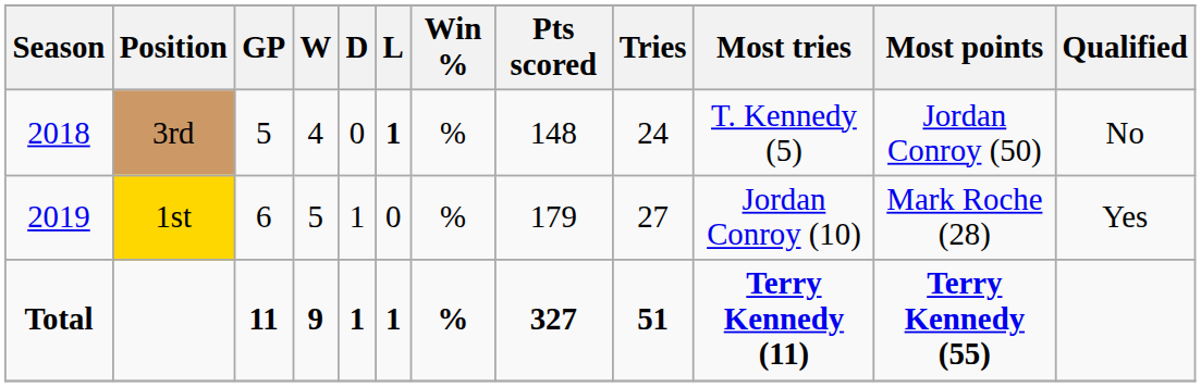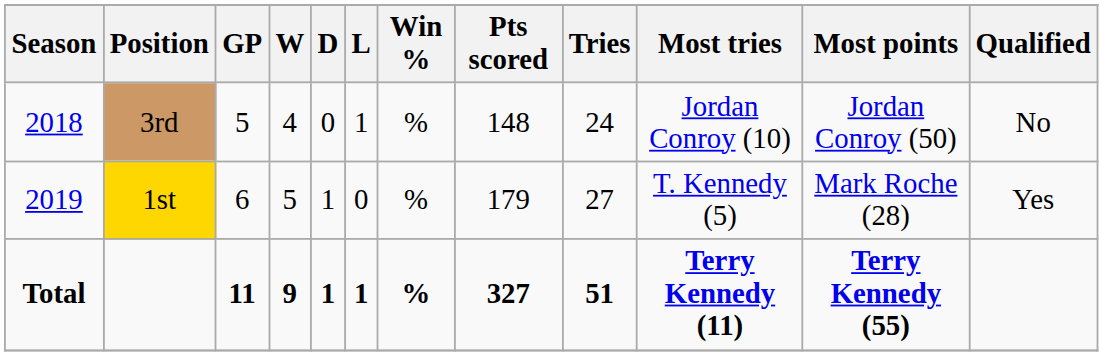3rd | L: bold -> normal
3rd | Most tries: T. Kennedy (5) -> Jordan Conroy (10)
1st | Most tries: Jordan Conroy (10) -> T. Kennedy (5)
